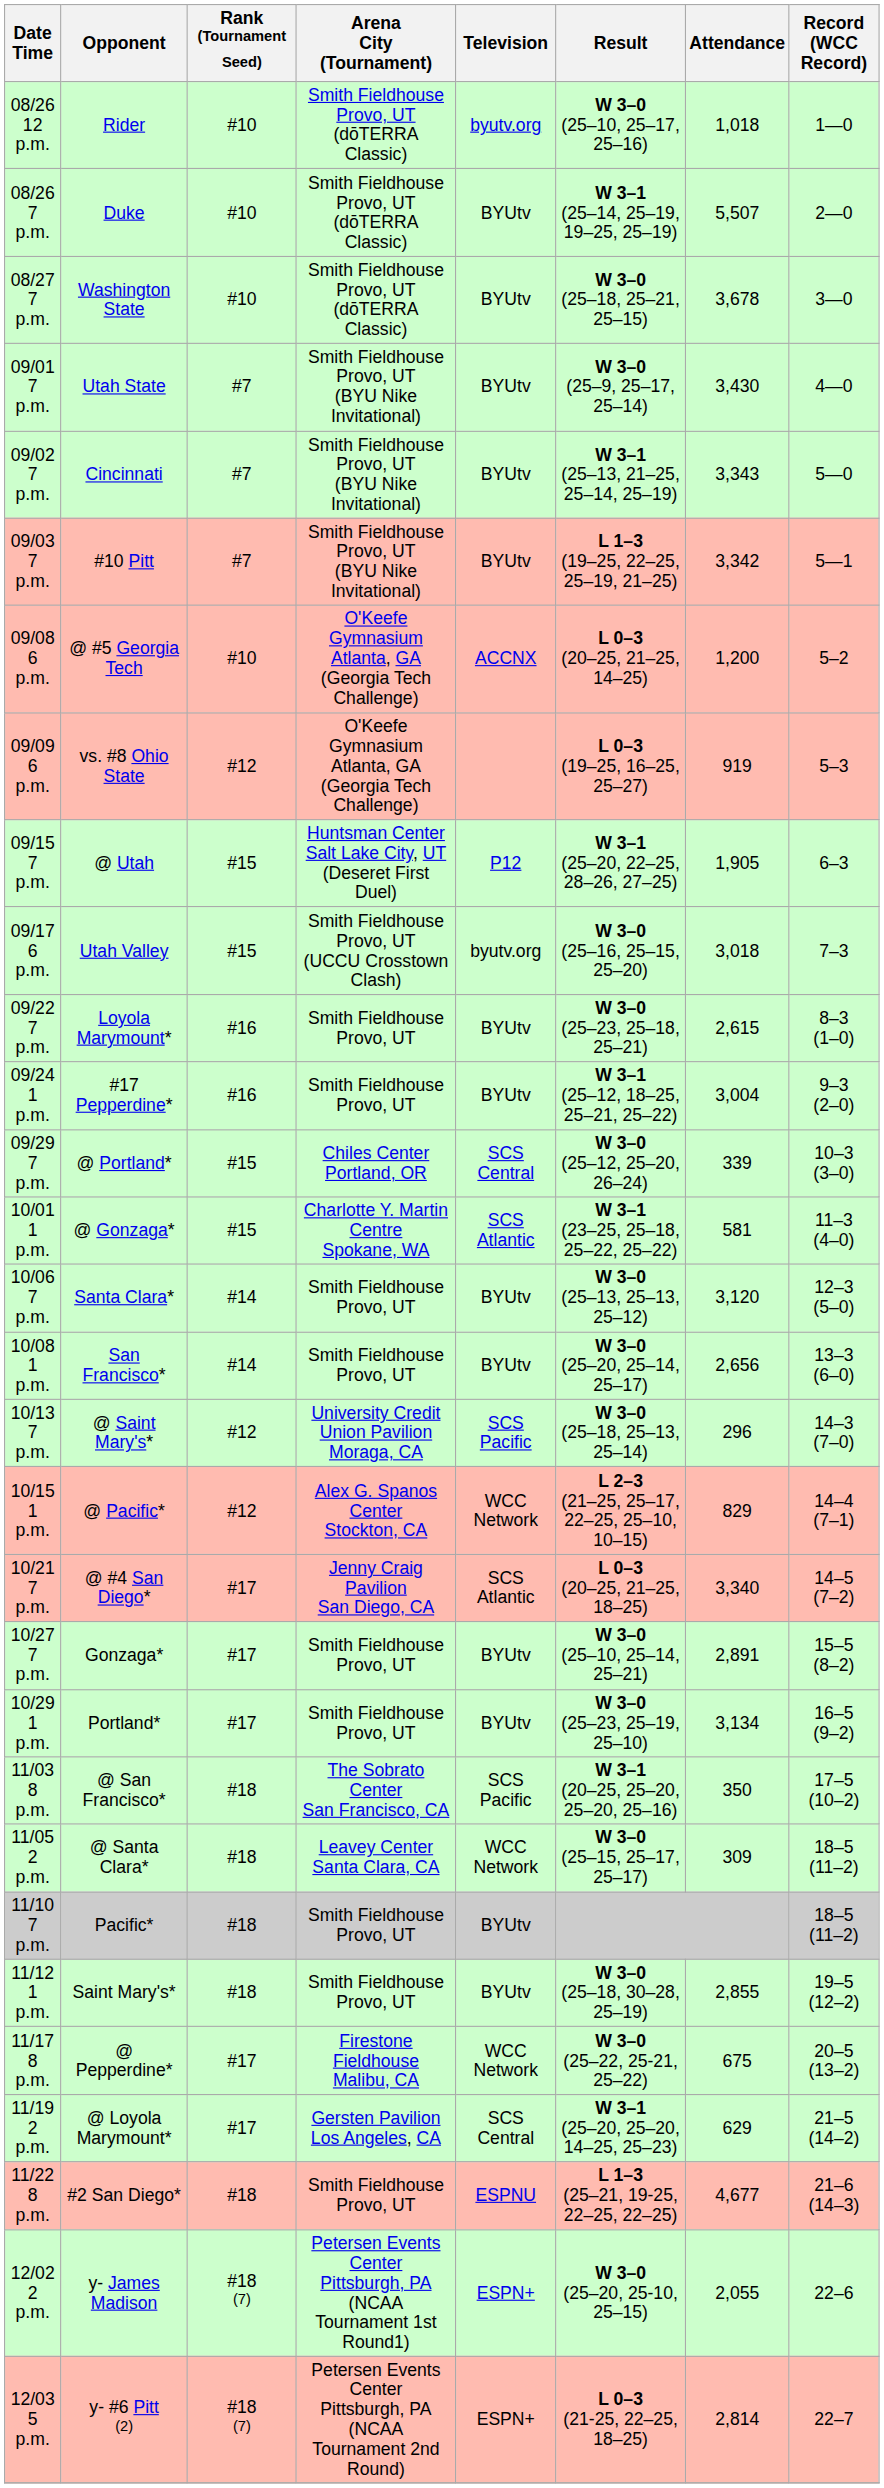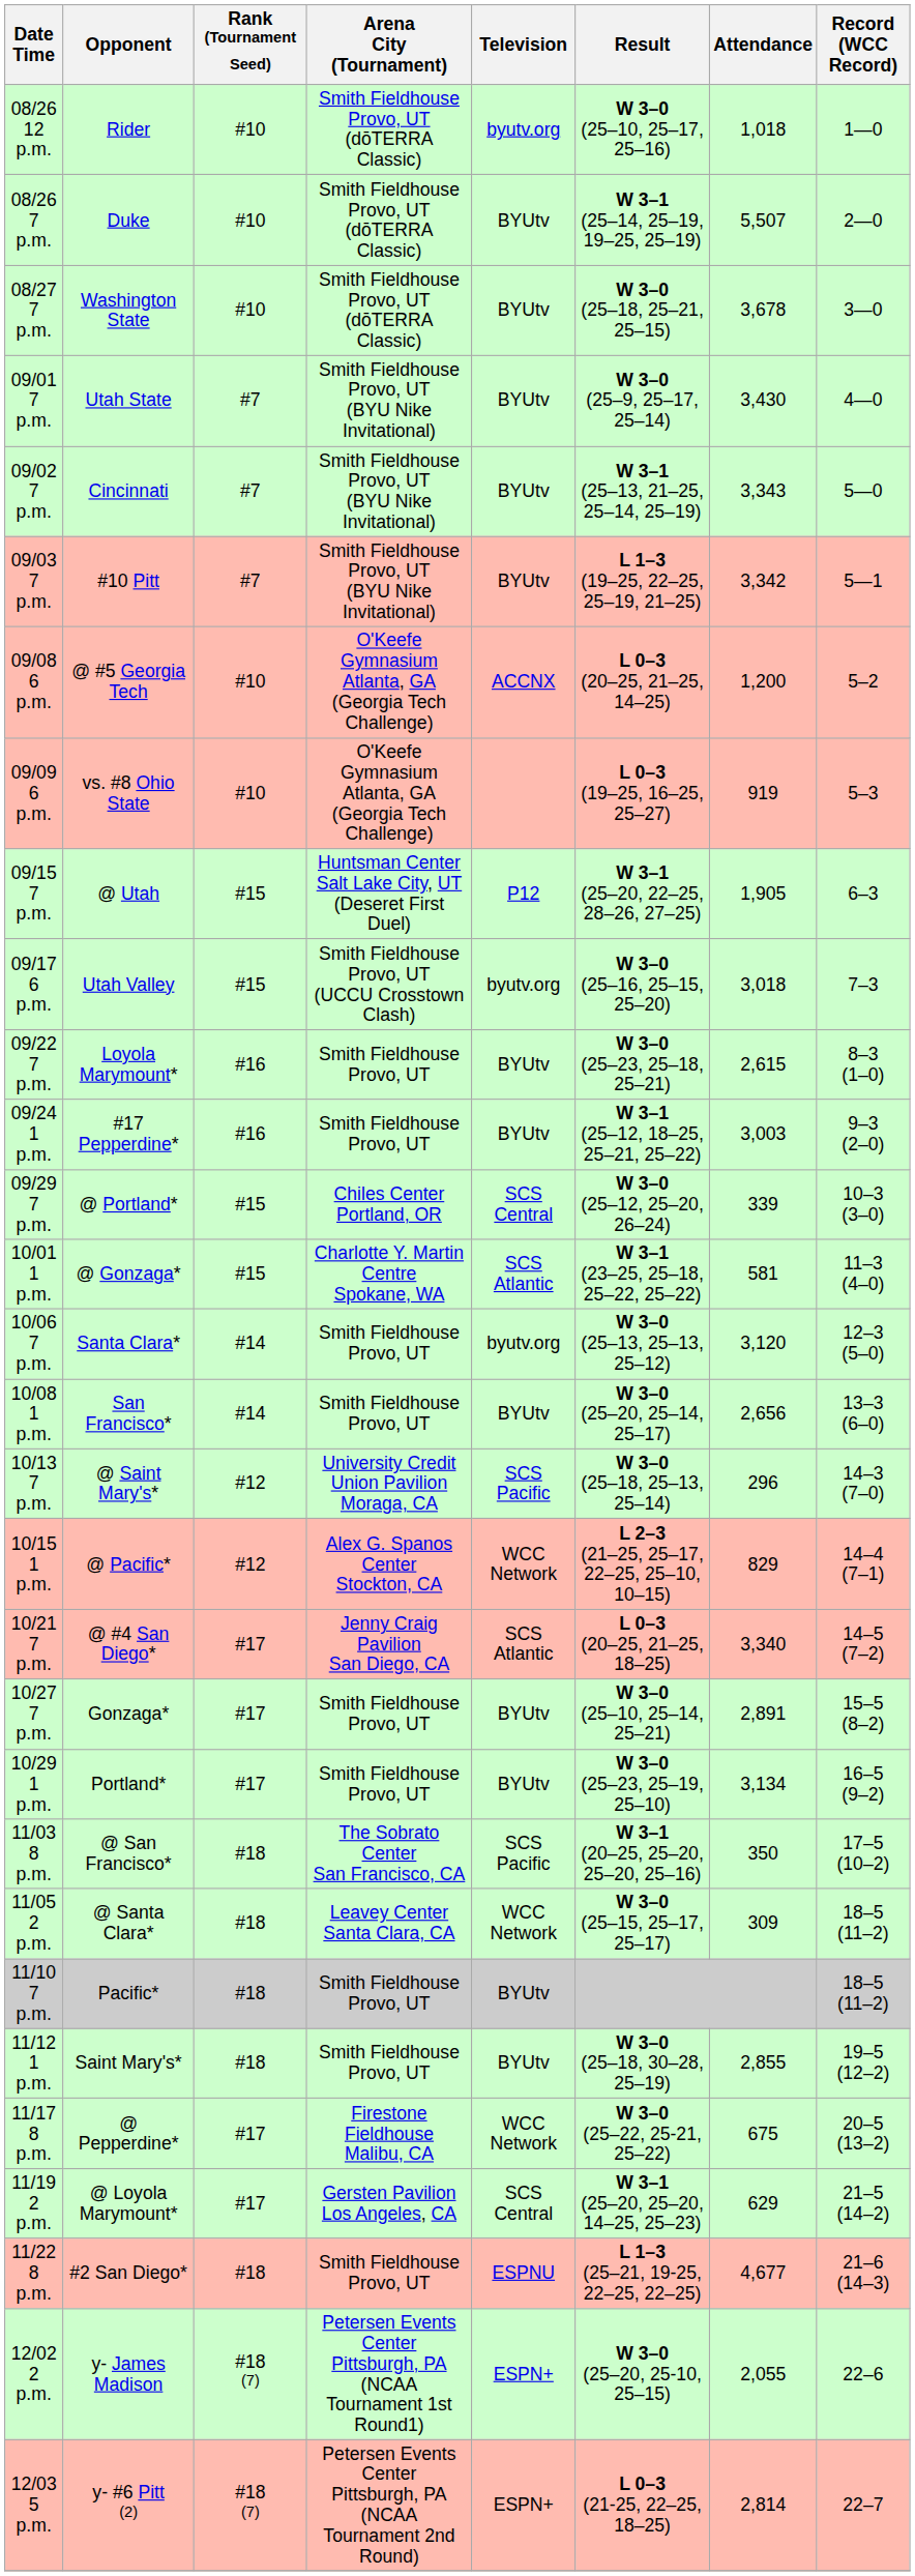09/09 6 p.m. | Rank (Tournament Seed): #12 -> #10
09/24 1 p.m. | Attendance: 3,004 -> 3,003
10/06 7 p.m. | Television: BYUtv -> byutv.org
